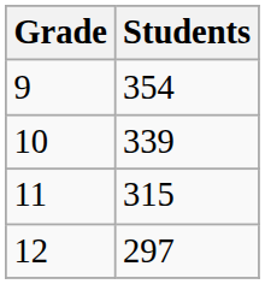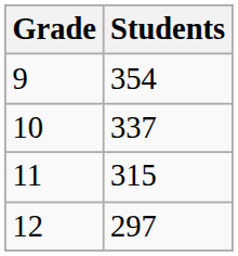10 | Students: 339 -> 337
